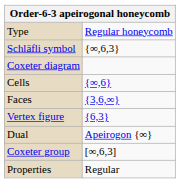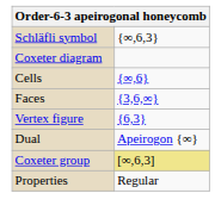- row: Type | Regular honeycomb
Coxeter group | column 2: no background -> khaki background
